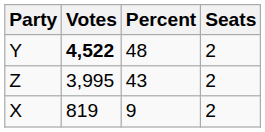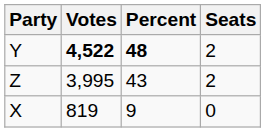Y | Percent: normal -> bold
X | Seats: 2 -> 0
